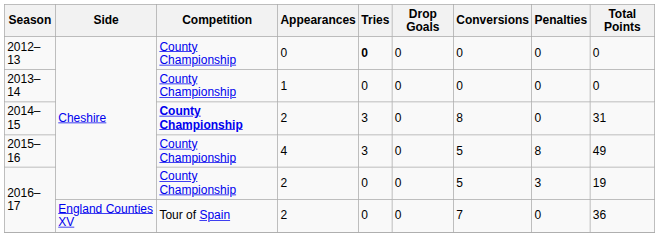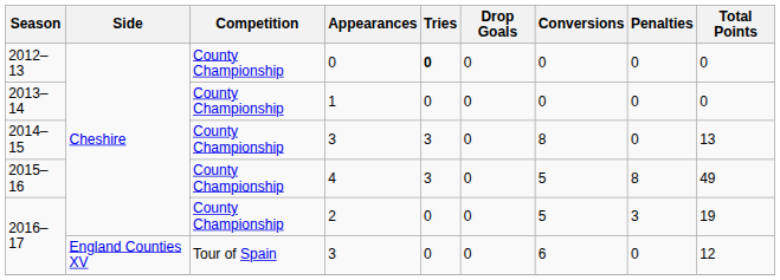2014–15 | Competition: bold -> normal
2014–15 | Appearances: 2 -> 3
2014–15 | Total Points: 31 -> 13
2016–17 / England Counties XV | Appearances: 2 -> 3
2016–17 / England Counties XV | Conversions: 7 -> 6
2016–17 / England Counties XV | Total Points: 36 -> 12
